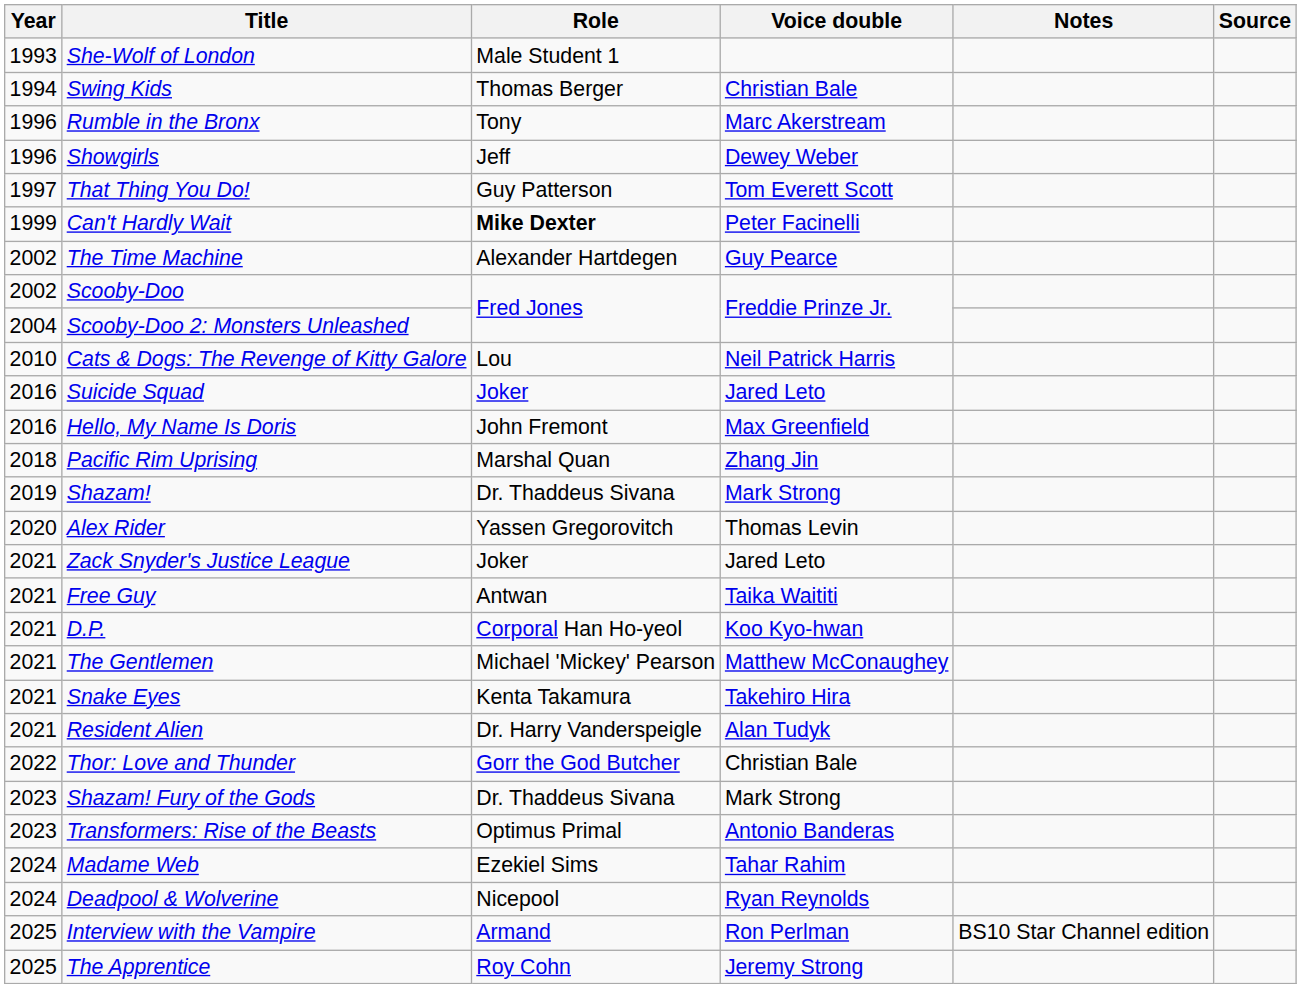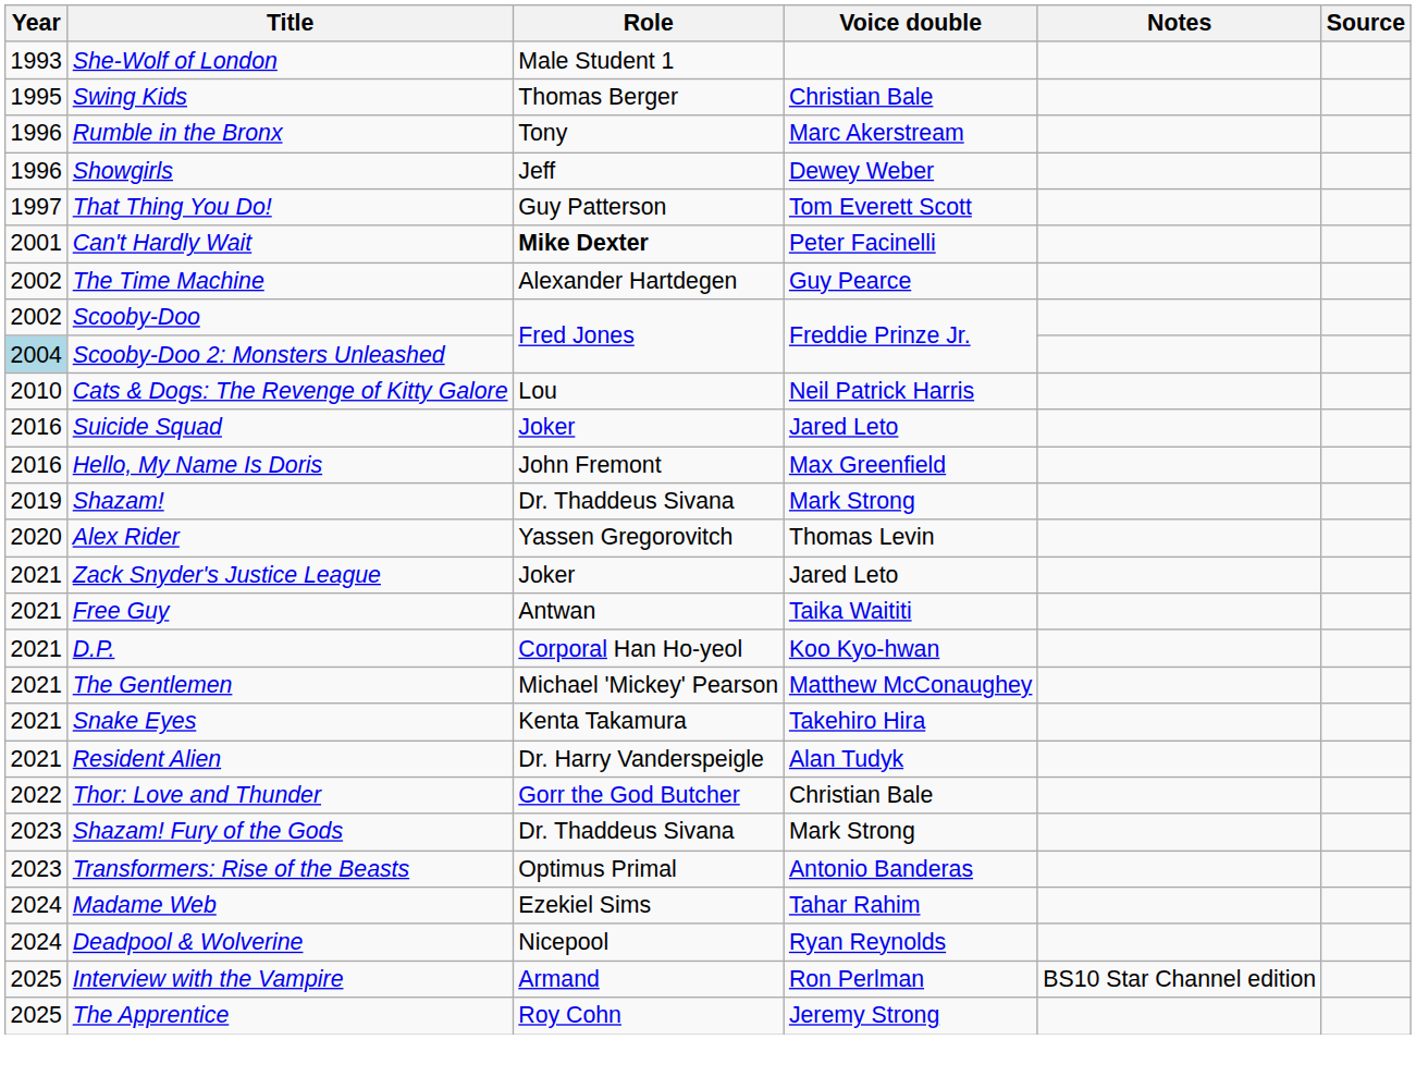Swing Kids | Year: 1994 -> 1995
Can't Hardly Wait | Year: 1999 -> 2001
Scooby-Doo 2: Monsters Unleashed | Year: no background -> lightblue background
- row: 2018 | Pacific Rim Uprising | Marshal Quan | Zhang Jin
